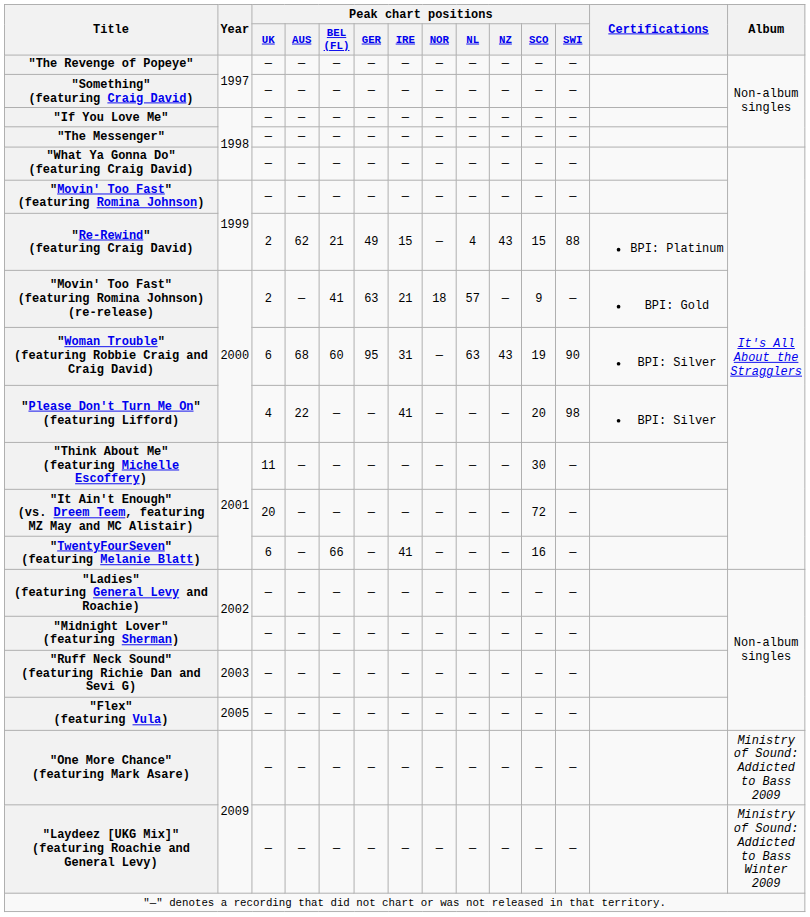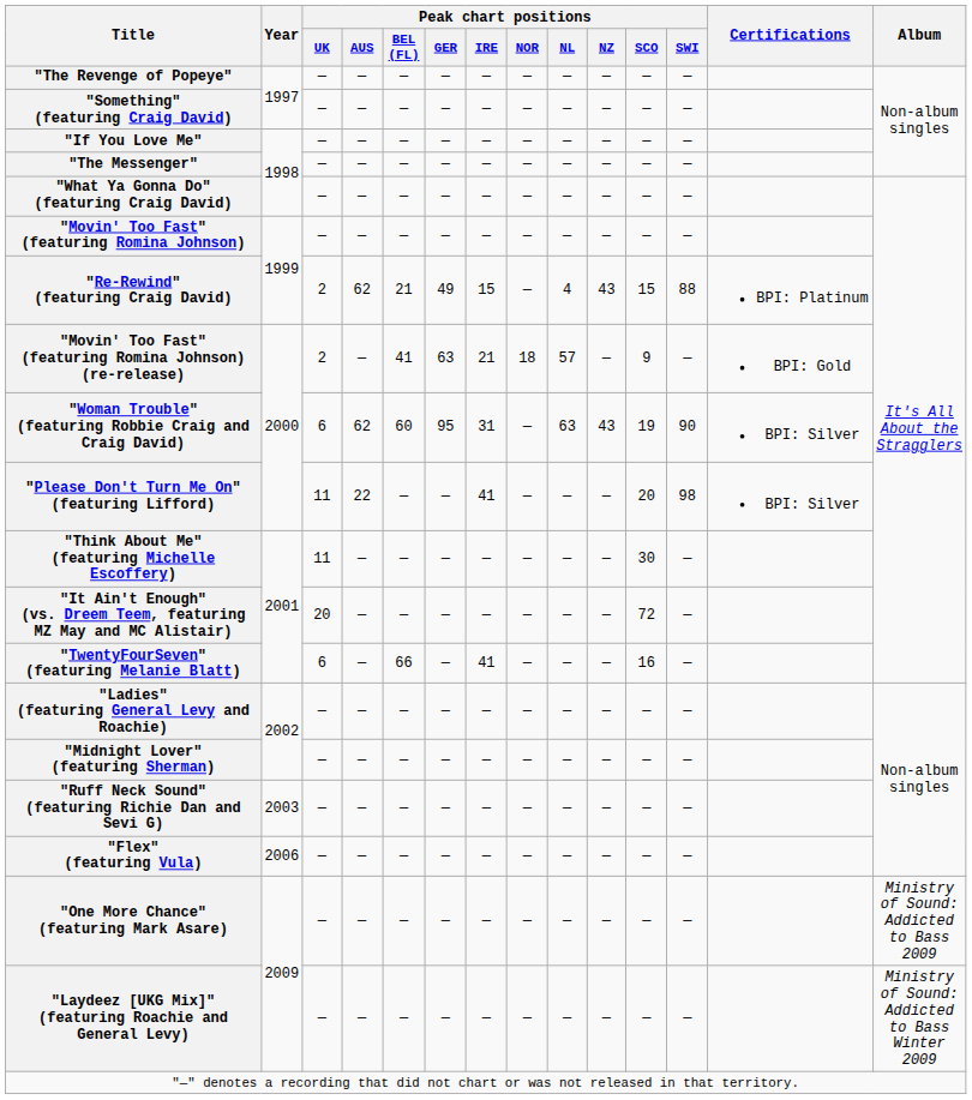"Woman Trouble" (featuring Robbie Craig and Craig David) | Peak chart positions / AUS: 68 -> 62
"Please Don't Turn Me On" (featuring Lifford) | Peak chart positions / UK: 4 -> 11
"Flex" (featuring Vula) | Year: 2005 -> 2006
